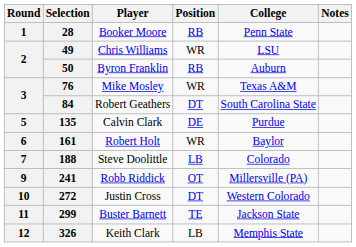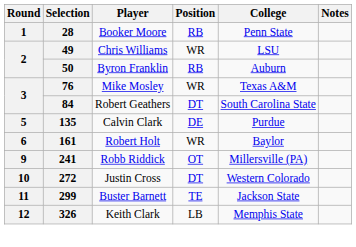- row: 7 | 188 | Steve Doolittle | LB | Colorado
